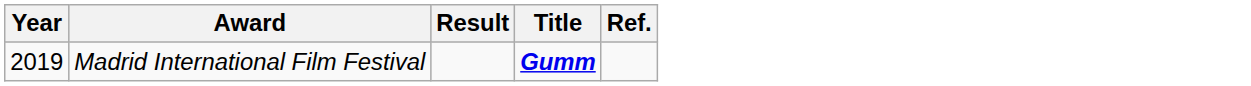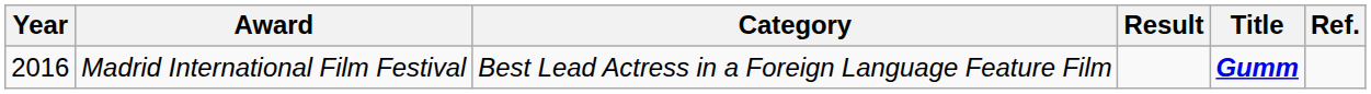+ column: Category | Best Lead Actress in a Foreign Language Feature Film
Madrid International Film Festival | Year: 2019 -> 2016
